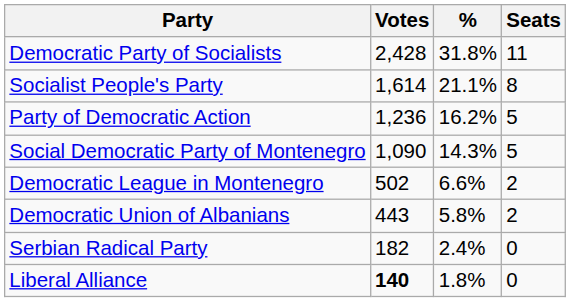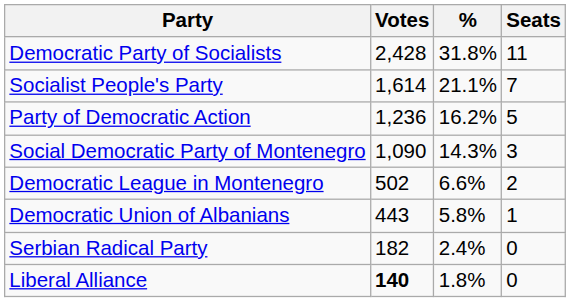Socialist People's Party | Seats: 8 -> 7
Social Democratic Party of Montenegro | Seats: 5 -> 3
Democratic Union of Albanians | Seats: 2 -> 1
